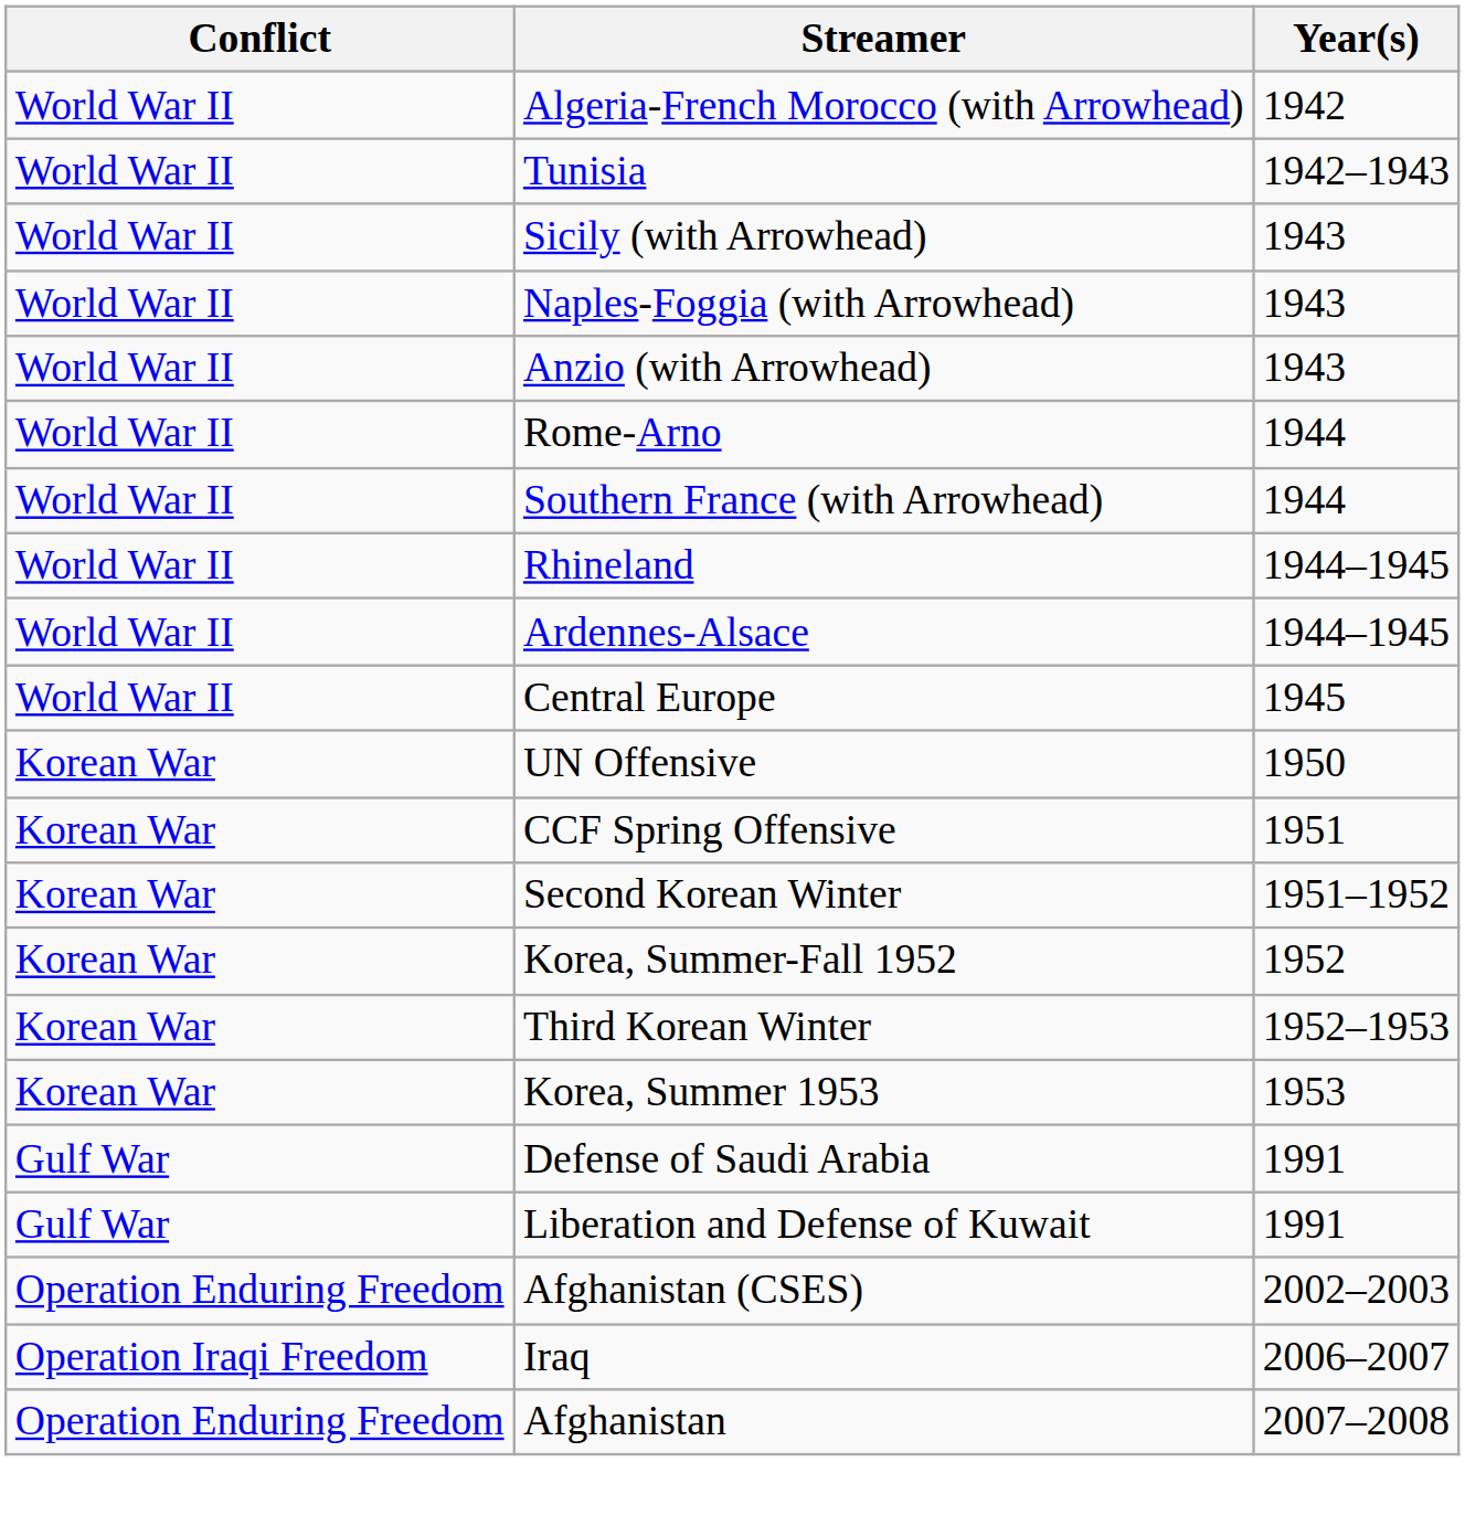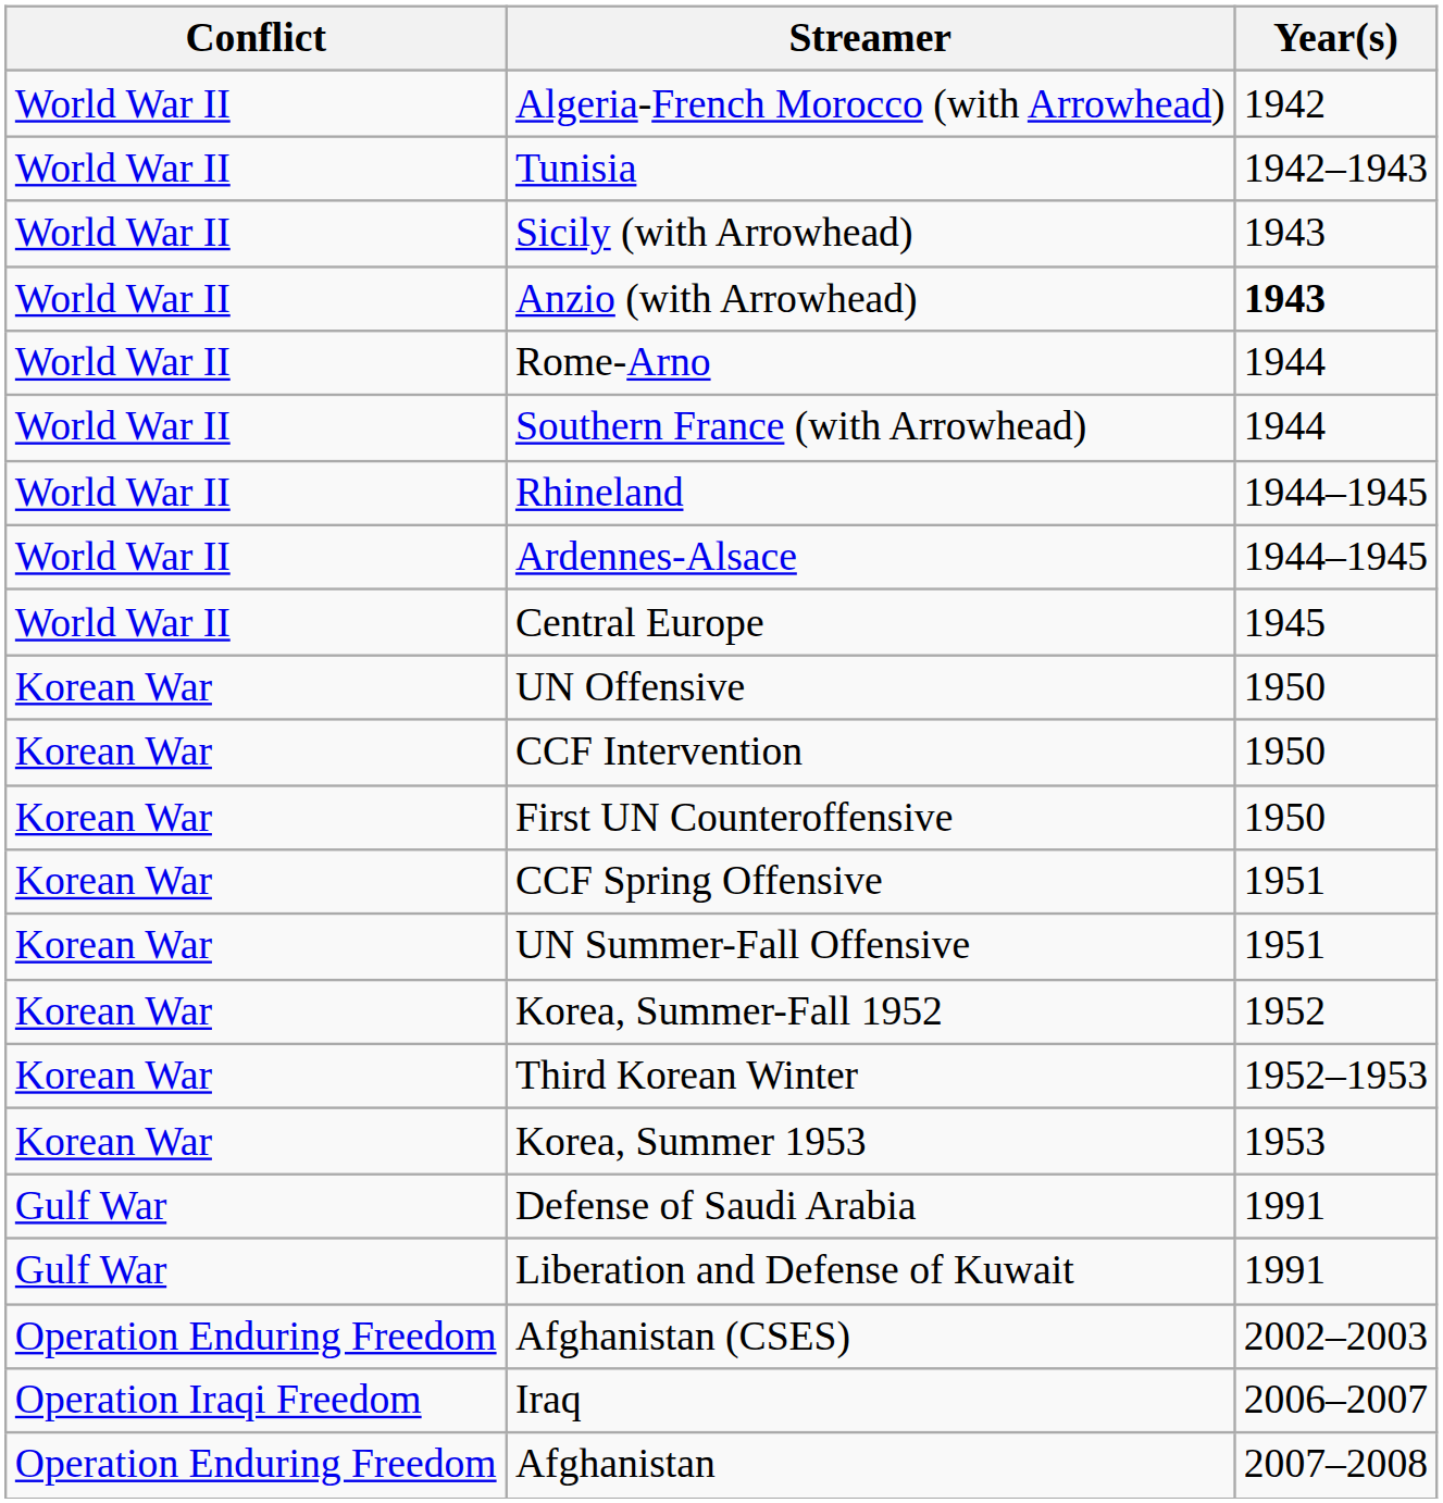- row: World War II | Naples-Foggia (with Arrowhead) | 1943
Anzio (with Arrowhead) | Year(s): normal -> bold
+ row: Korean War | CCF Intervention | 1950
+ row: Korean War | First UN Counteroffensive | 1950
+ row: Korean War | UN Summer-Fall Offensive | 1951
- row: Korean War | Second Korean Winter | 1951–1952
